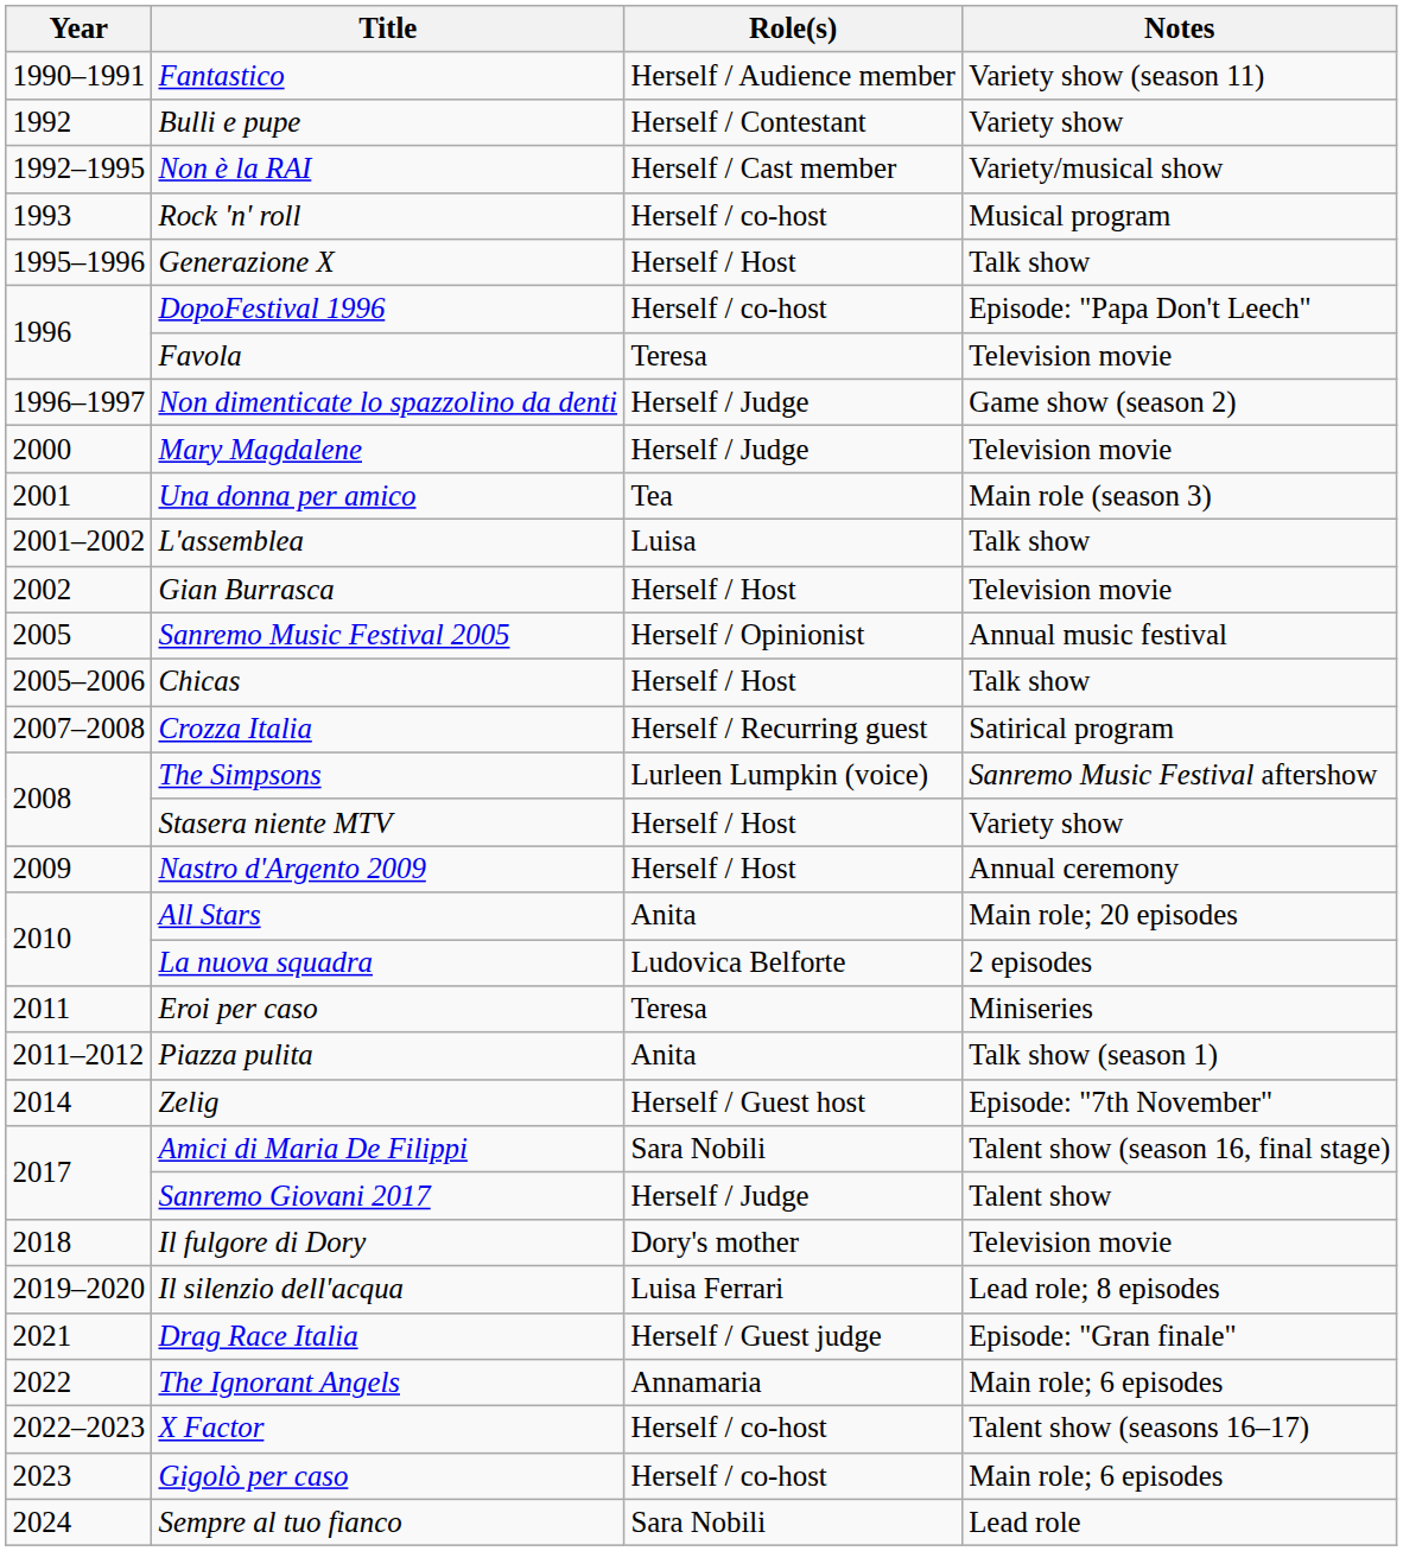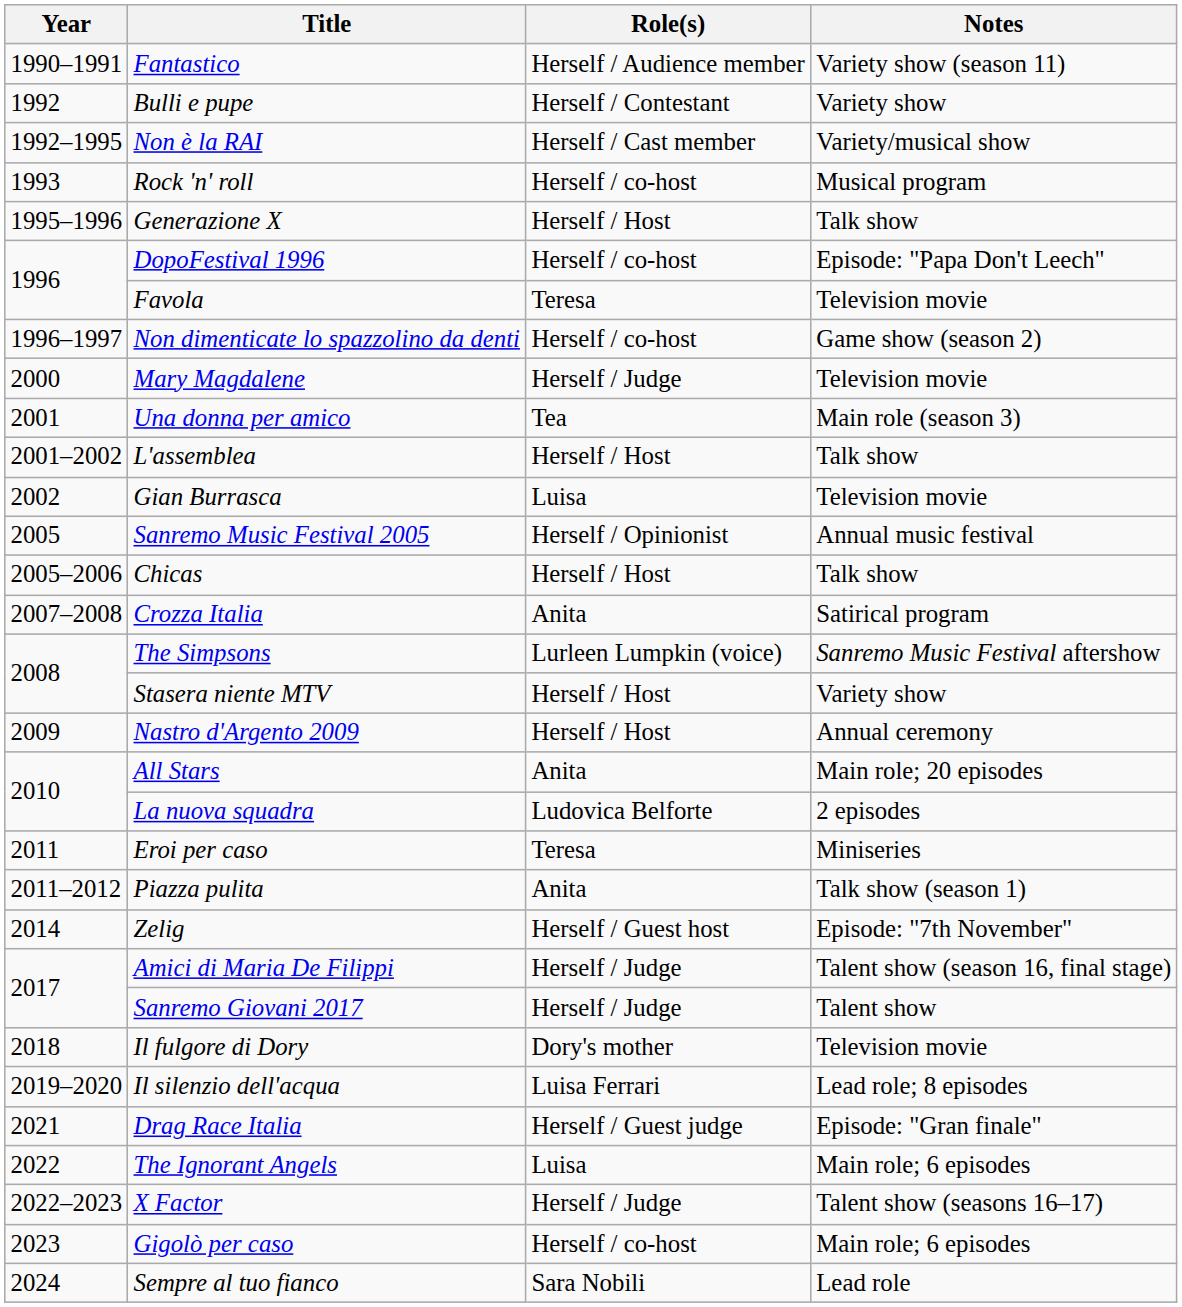Non dimenticate lo spazzolino da denti | Role(s): Herself / Judge -> Herself / co-host
L'assemblea | Role(s): Luisa -> Herself / Host
Gian Burrasca | Role(s): Herself / Host -> Luisa
Crozza Italia | Role(s): Herself / Recurring guest -> Anita
Amici di Maria De Filippi | Role(s): Sara Nobili -> Herself / Judge
The Ignorant Angels | Role(s): Annamaria -> Luisa
X Factor | Role(s): Herself / co-host -> Herself / Judge
